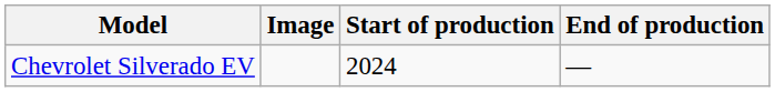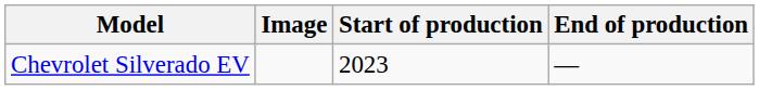Chevrolet Silverado EV | Start of production: 2024 -> 2023
